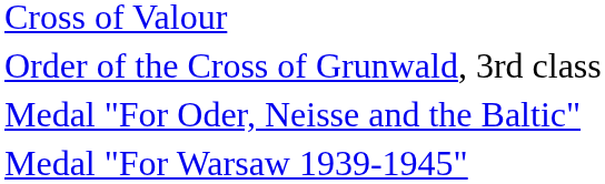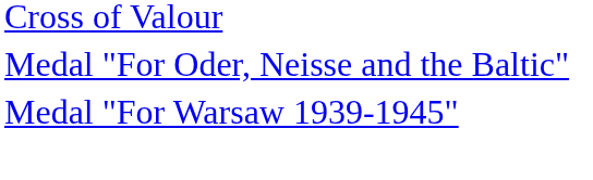- row: Order of the Cross of Grunwald, 3rd class
